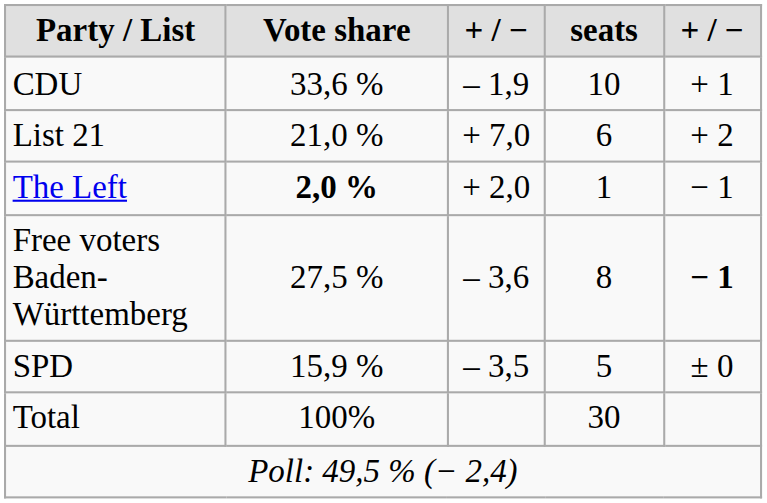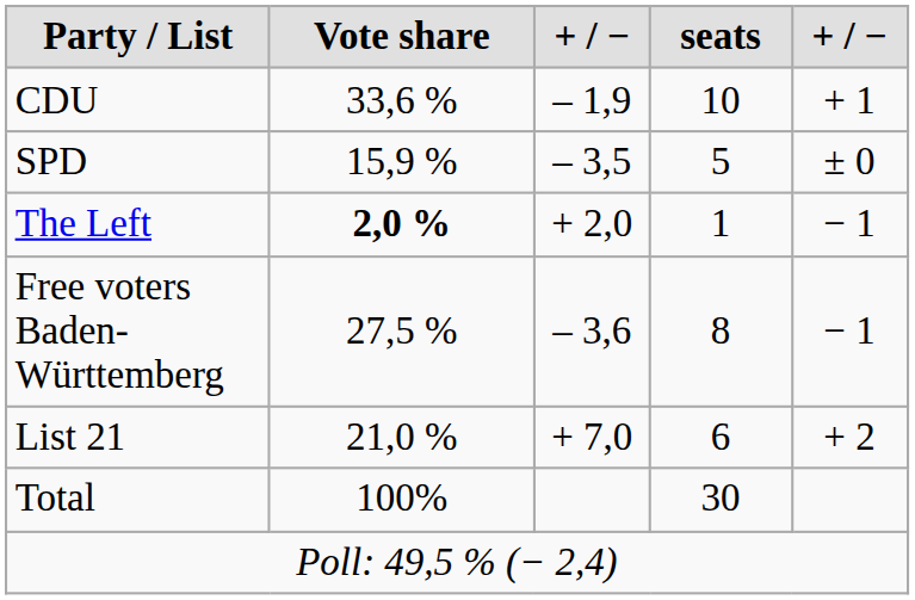rows swapped: SPD <-> List 21
Free voters Baden-Württemberg | column 5: bold -> normal
